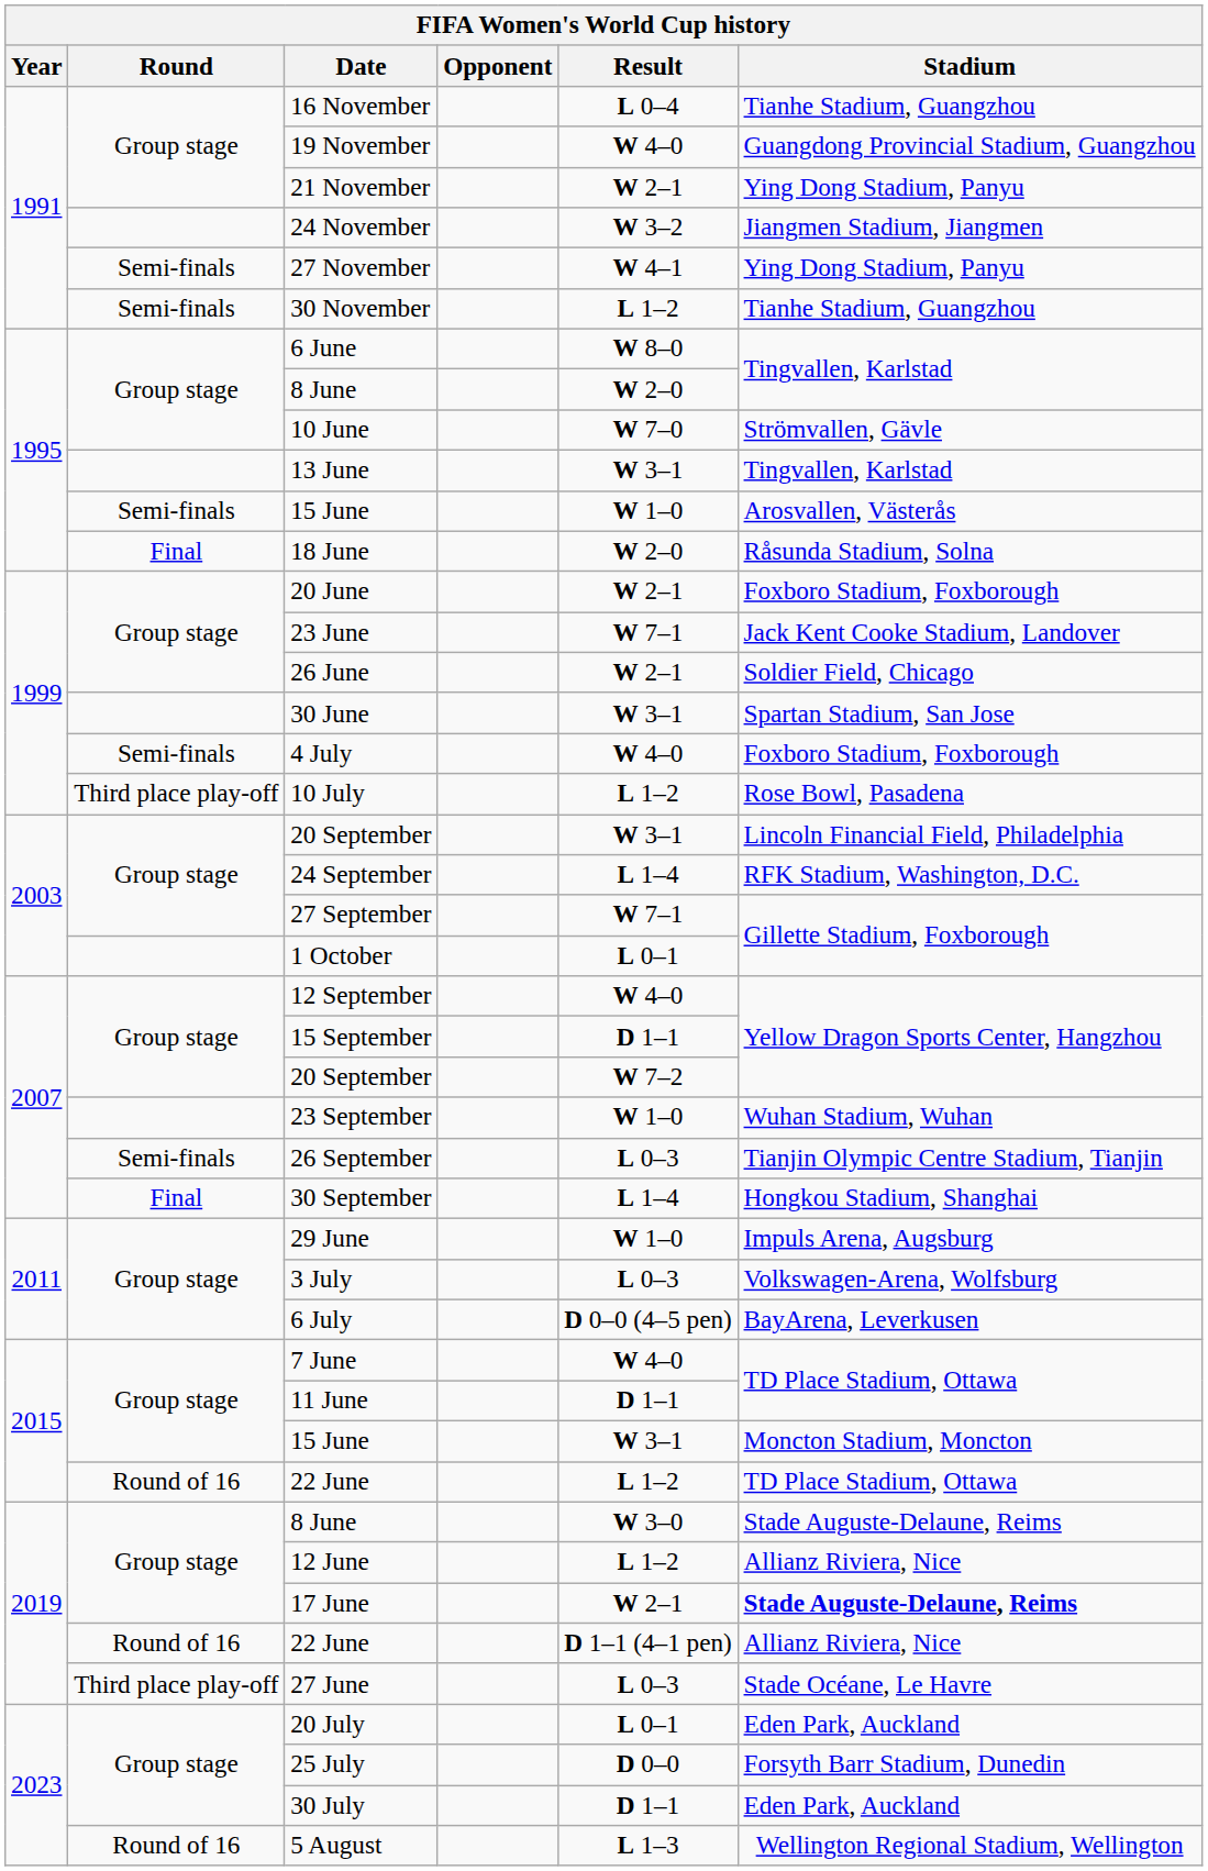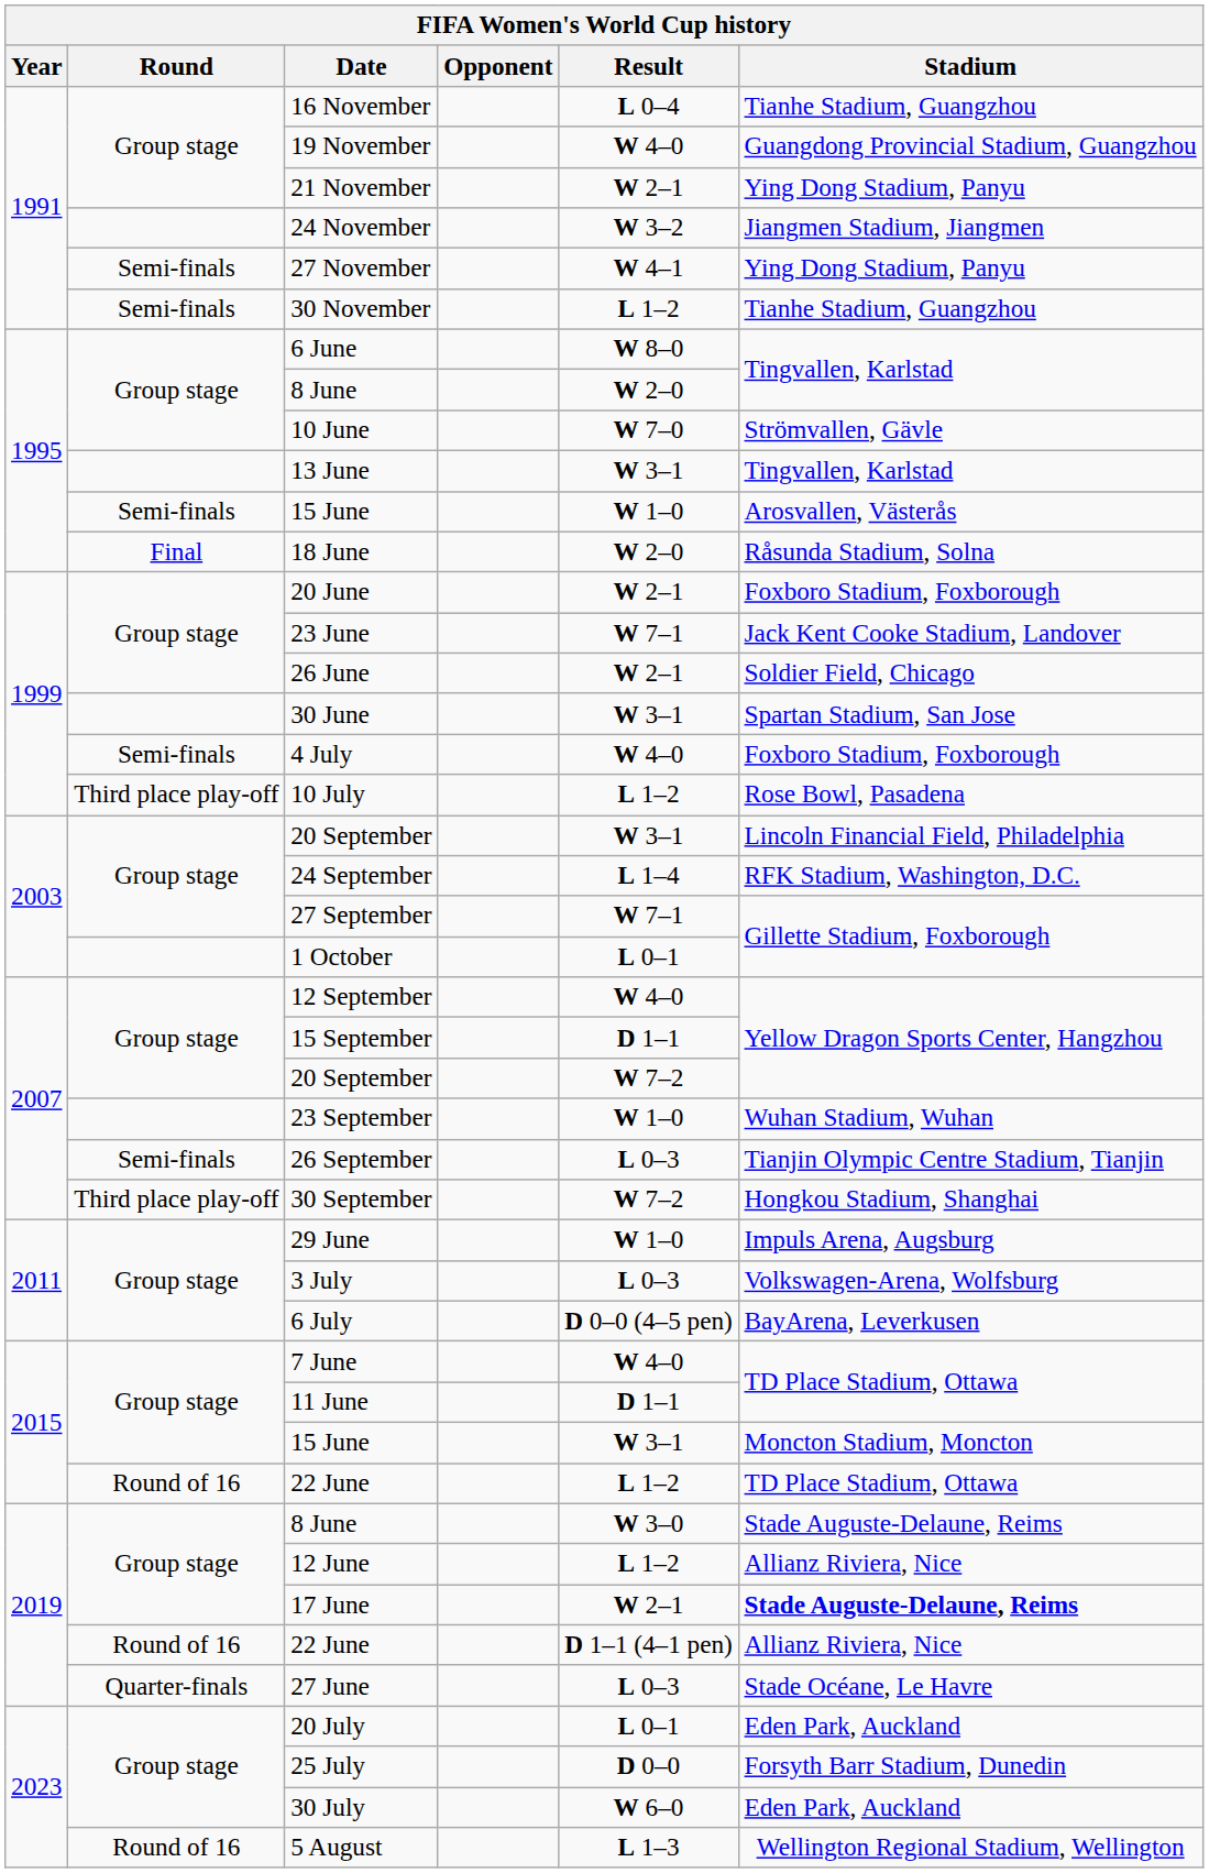30 September | Round: Final -> Third place play-off
30 September | Result: L 1–4 -> W 7–2
27 June | Round: Third place play-off -> Quarter-finals
30 July | Result: D 1–1 -> W 6–0
